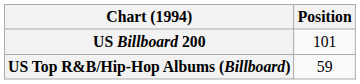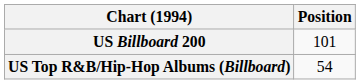US Top R&B/Hip-Hop Albums (Billboard) | Position: 59 -> 54
